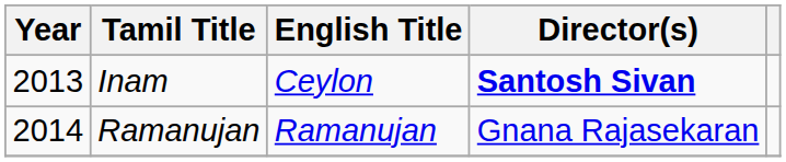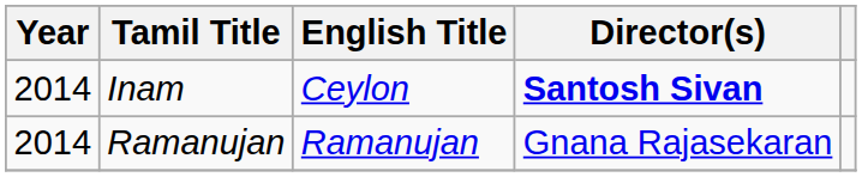Inam | Year: 2013 -> 2014
